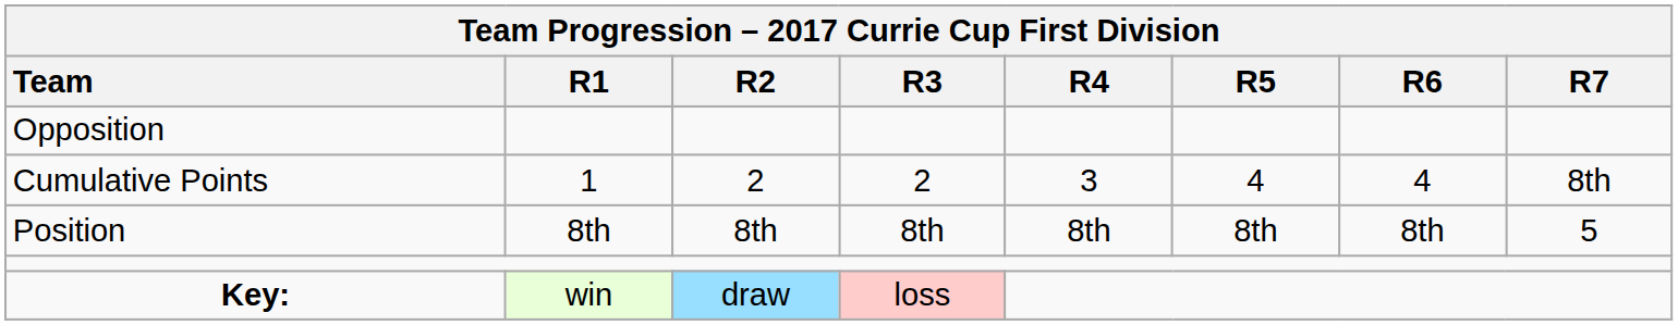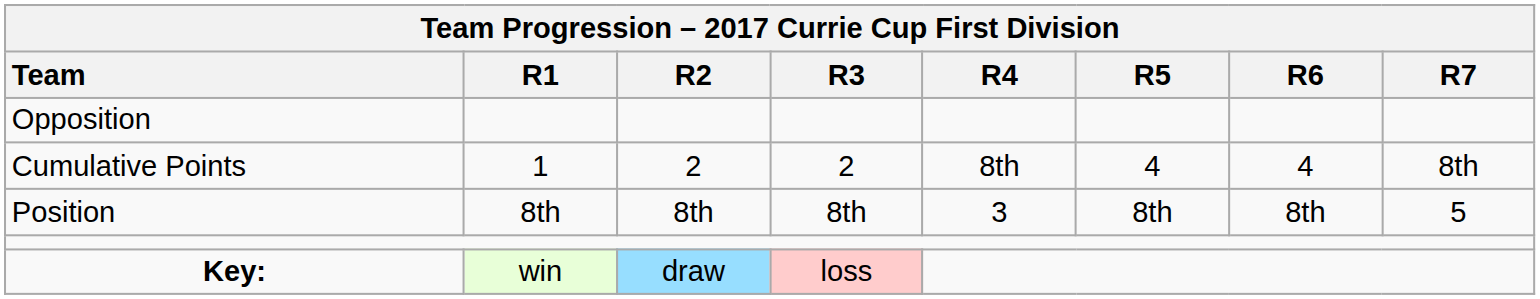Cumulative Points | Team Progression – 2017 Currie Cup First Division / R4: 3 -> 8th
Position | Team Progression – 2017 Currie Cup First Division / R4: 8th -> 3
